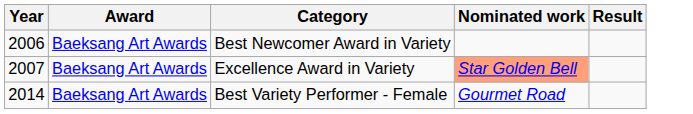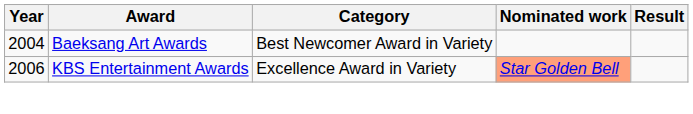Best Newcomer Award in Variety | Year: 2006 -> 2004
Excellence Award in Variety | Year: 2007 -> 2006
Excellence Award in Variety | Award: Baeksang Art Awards -> KBS Entertainment Awards
- row: 2014 | Baeksang Art Awards | Best Variety Performer - Female | Gourmet Road
